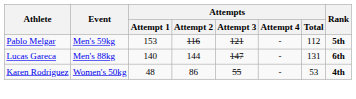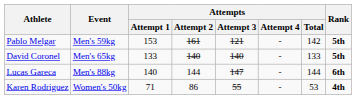Pablo Melgar | Attempts / Attempt 2: 116 -> 161
Pablo Melgar | Attempts / Total: 112 -> 142
+ row: David Coronel | Men's 65kg | 133 | 140 | 140 | - | 133 | 5th
Lucas Gareca | Attempts / Total: 131 -> 144
Karen Rodriguez | Attempts / Attempt 1: 48 -> 71
